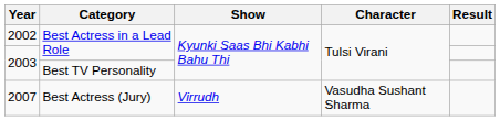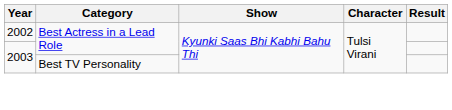- row: 2007 | Best Actress (Jury) | Virrudh | Vasudha Sushant Sharma
